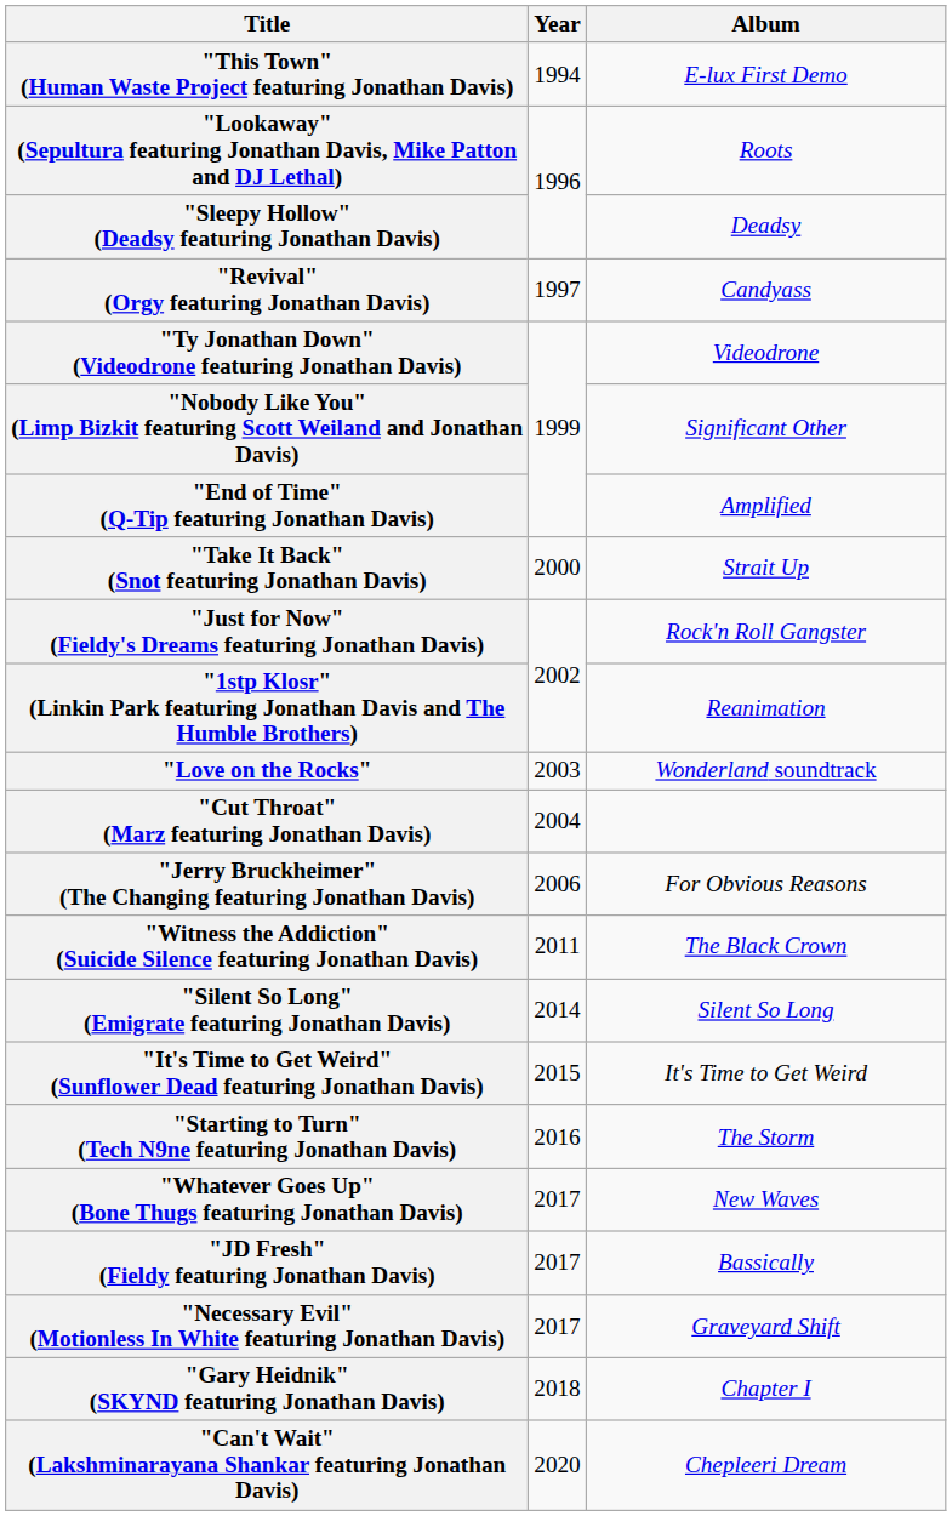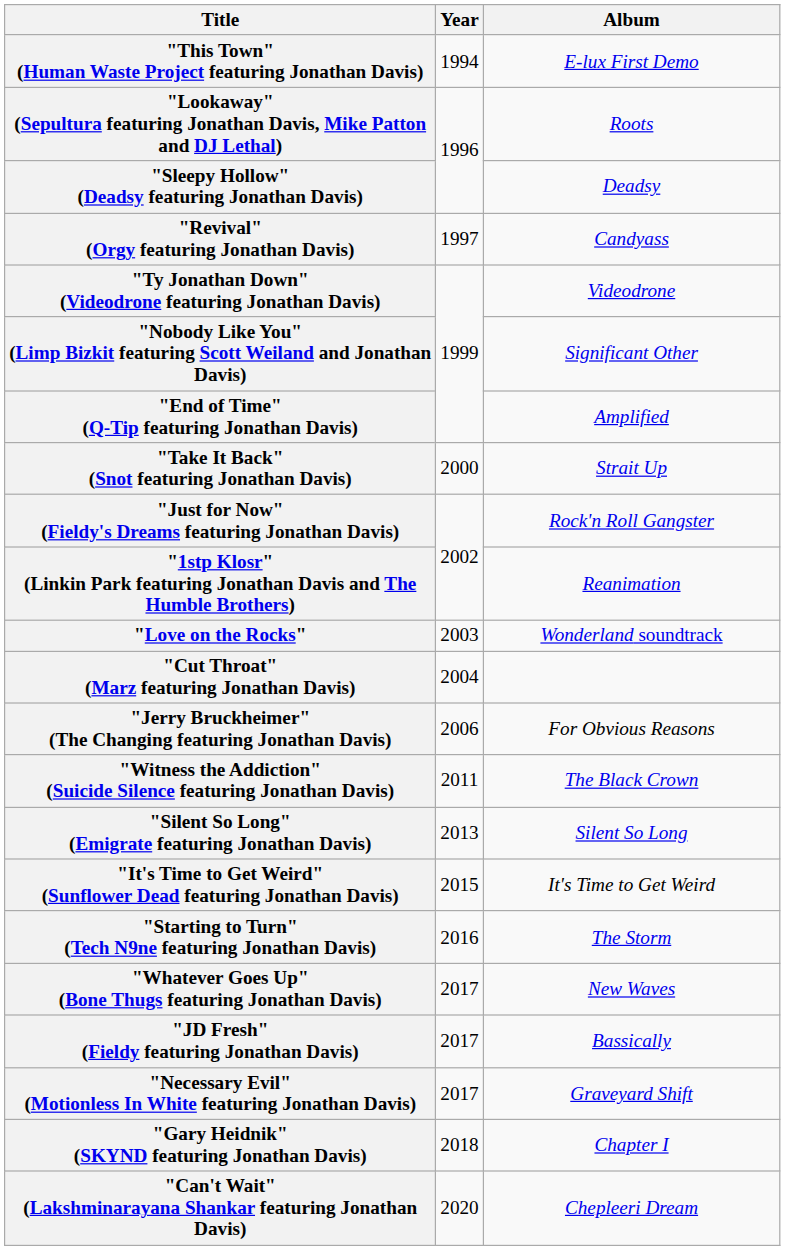"Silent So Long" (Emigrate featuring Jonathan Davis) | Year: 2014 -> 2013
